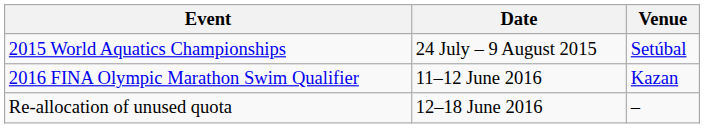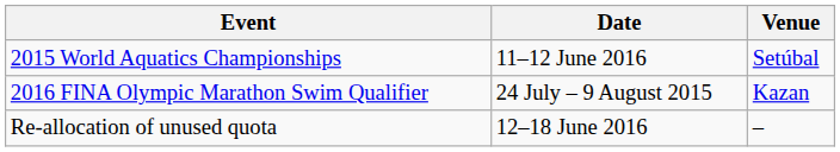2015 World Aquatics Championships | Date: 24 July – 9 August 2015 -> 11–12 June 2016
2016 FINA Olympic Marathon Swim Qualifier | Date: 11–12 June 2016 -> 24 July – 9 August 2015
